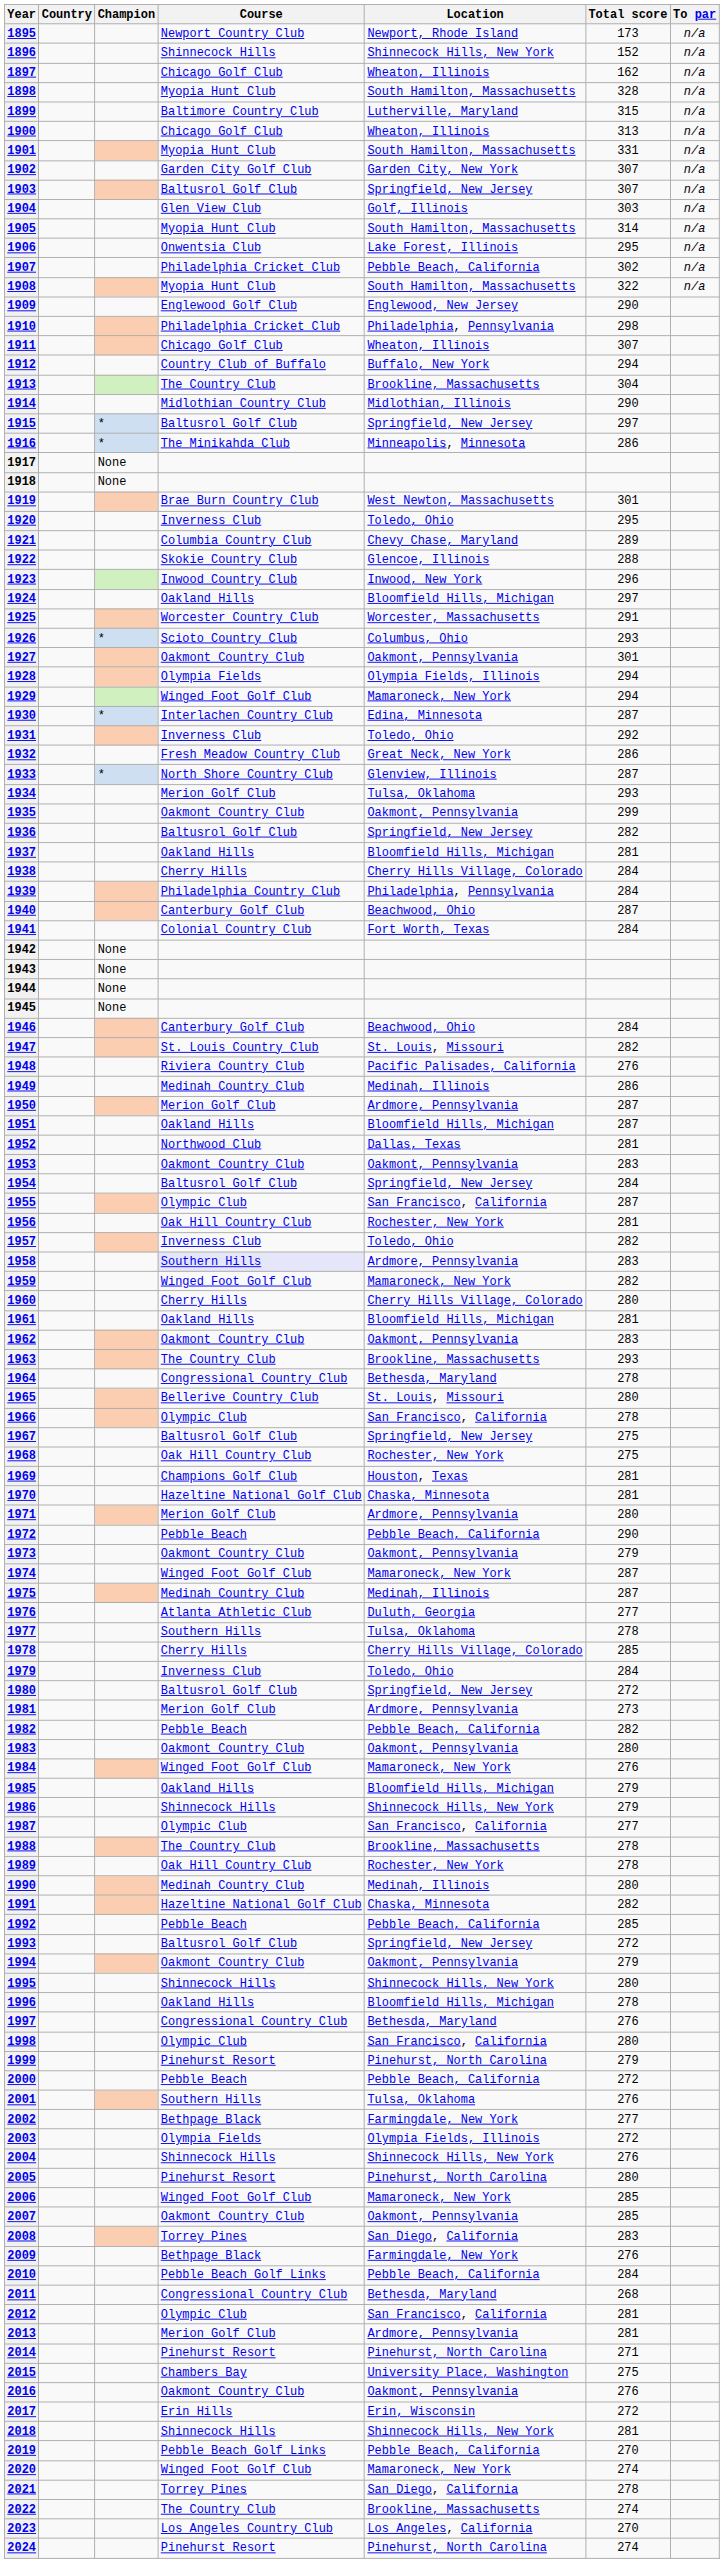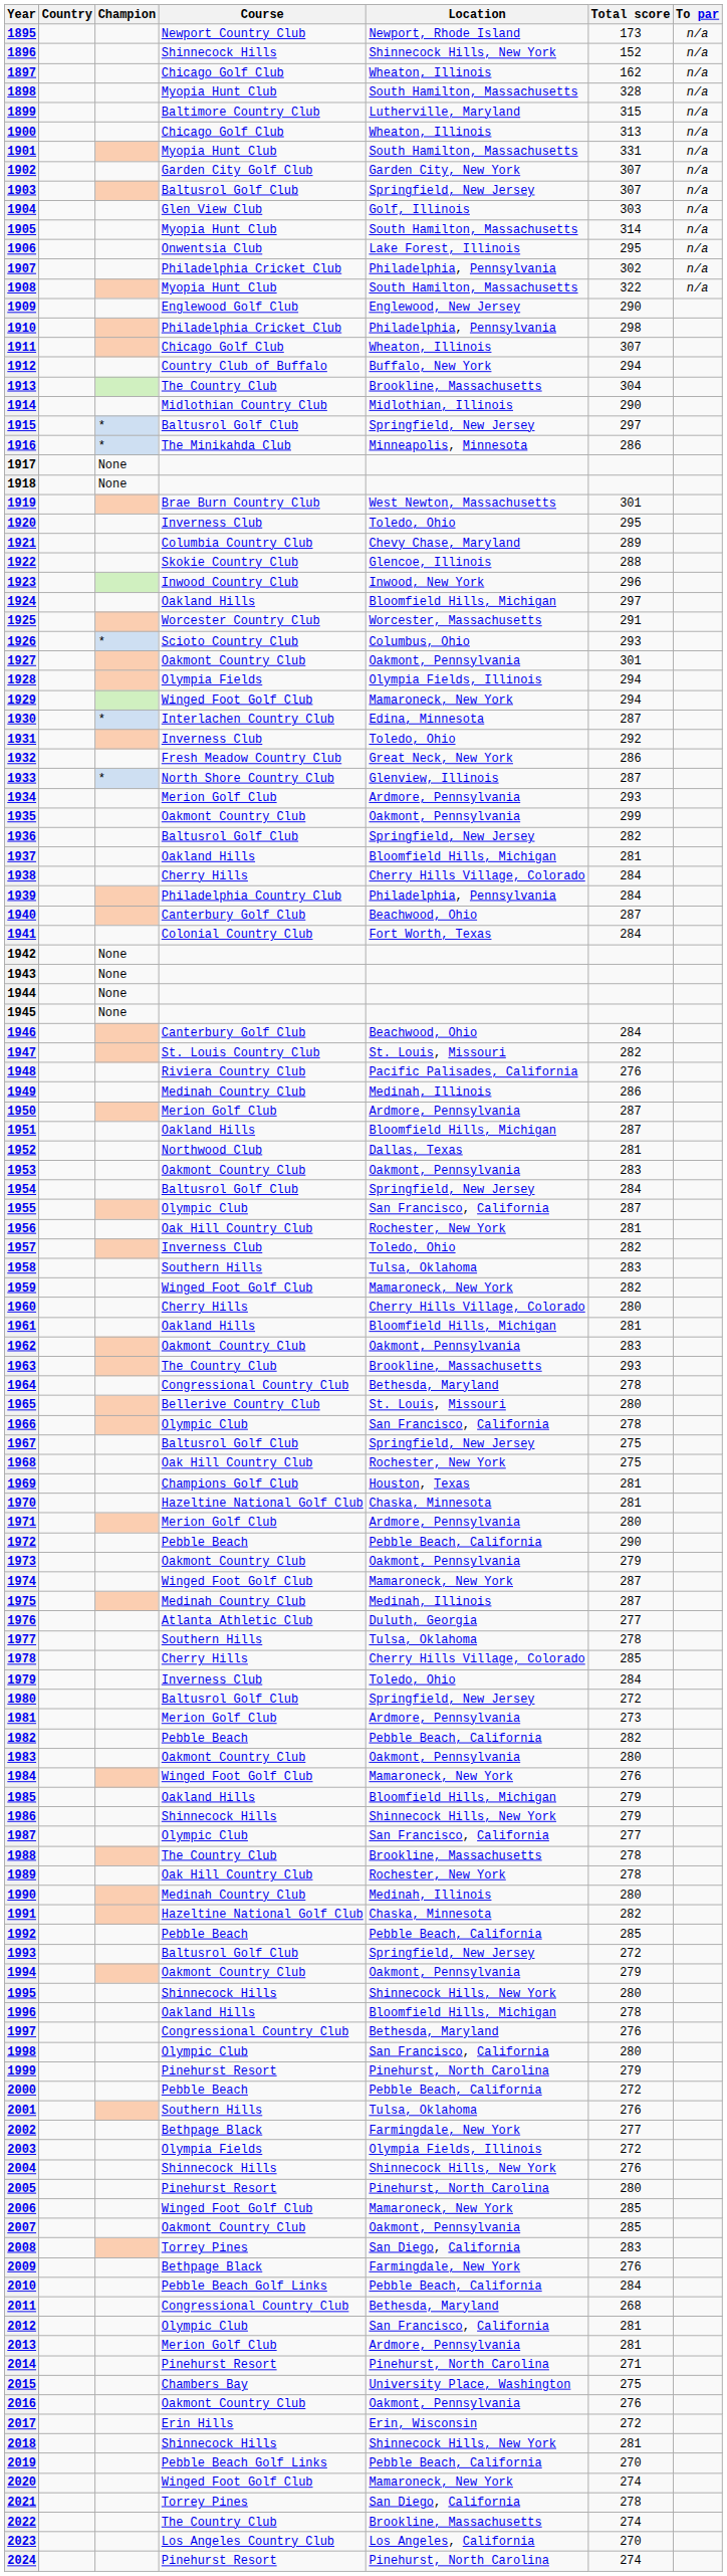1907 | Location: Pebble Beach, California -> Philadelphia, Pennsylvania
1934 | Location: Tulsa, Oklahoma -> Ardmore, Pennsylvania
1958 | Course: lavender background -> no background
1958 | Location: Ardmore, Pennsylvania -> Tulsa, Oklahoma
